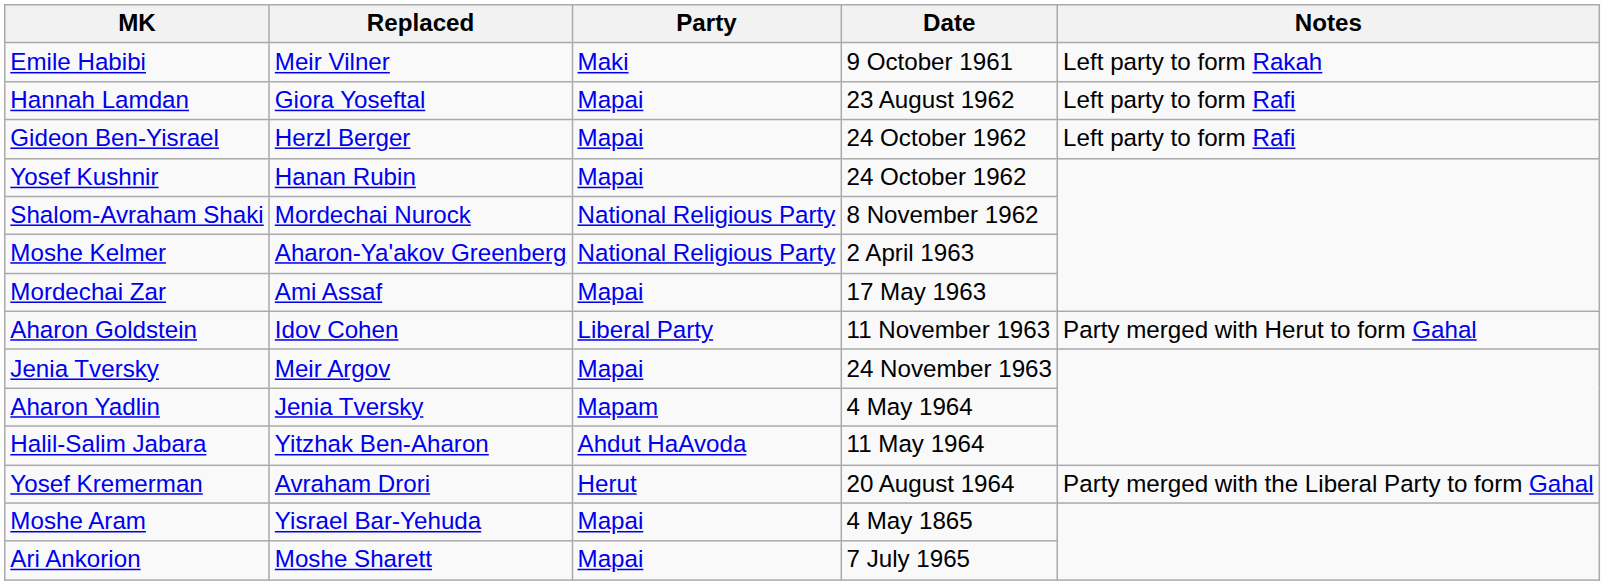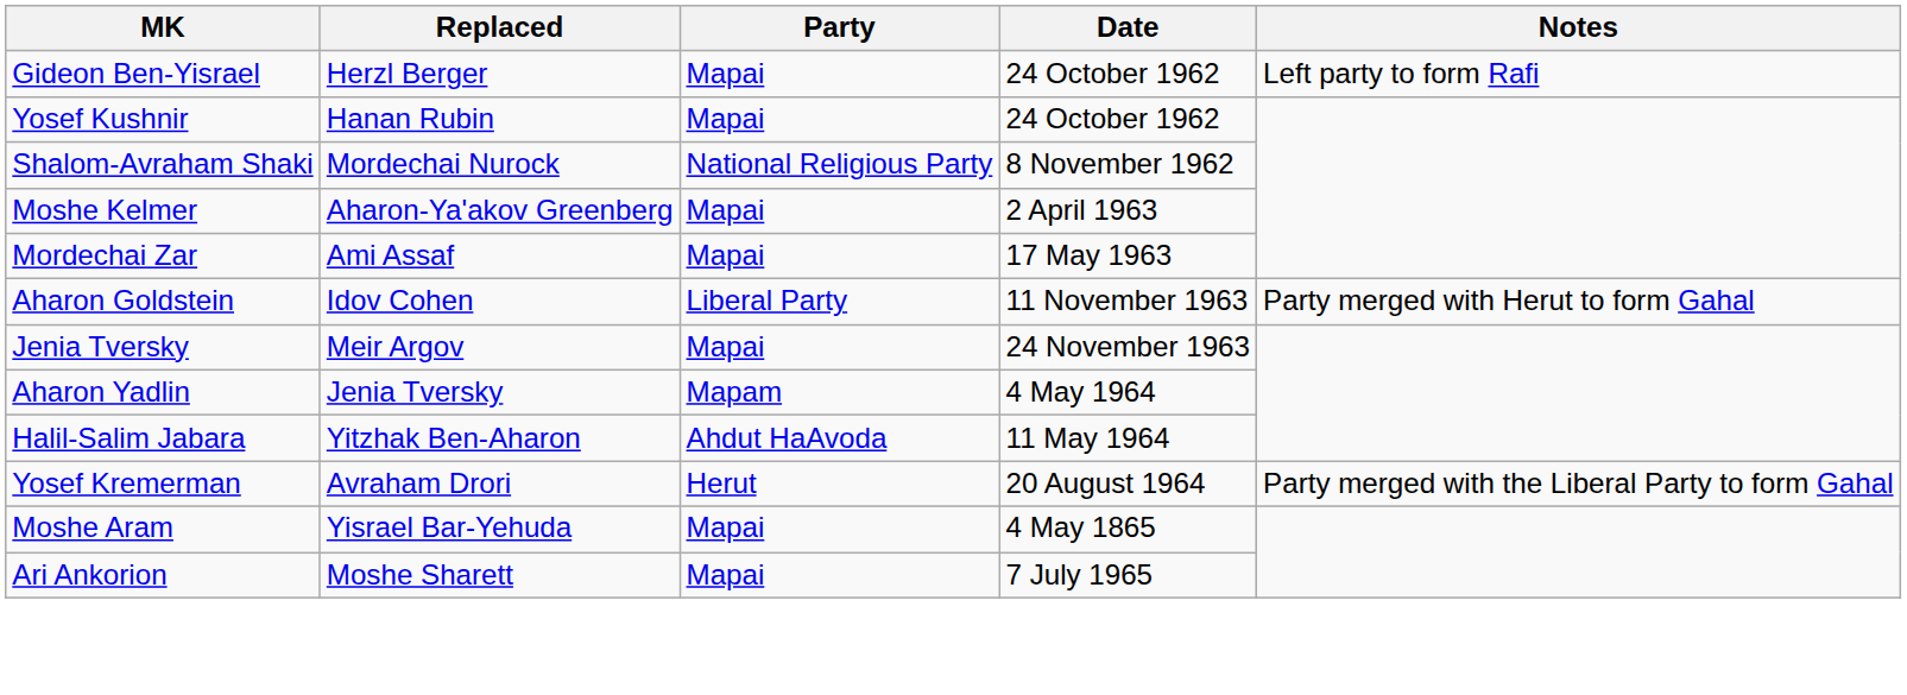- row: Emile Habibi | Meir Vilner | Maki | 9 October 1961 | Left party to form Rakah
- row: Hannah Lamdan | Giora Yoseftal | Mapai | 23 August 1962 | Left party to form Rafi
Moshe Kelmer | Party: National Religious Party -> Mapai
